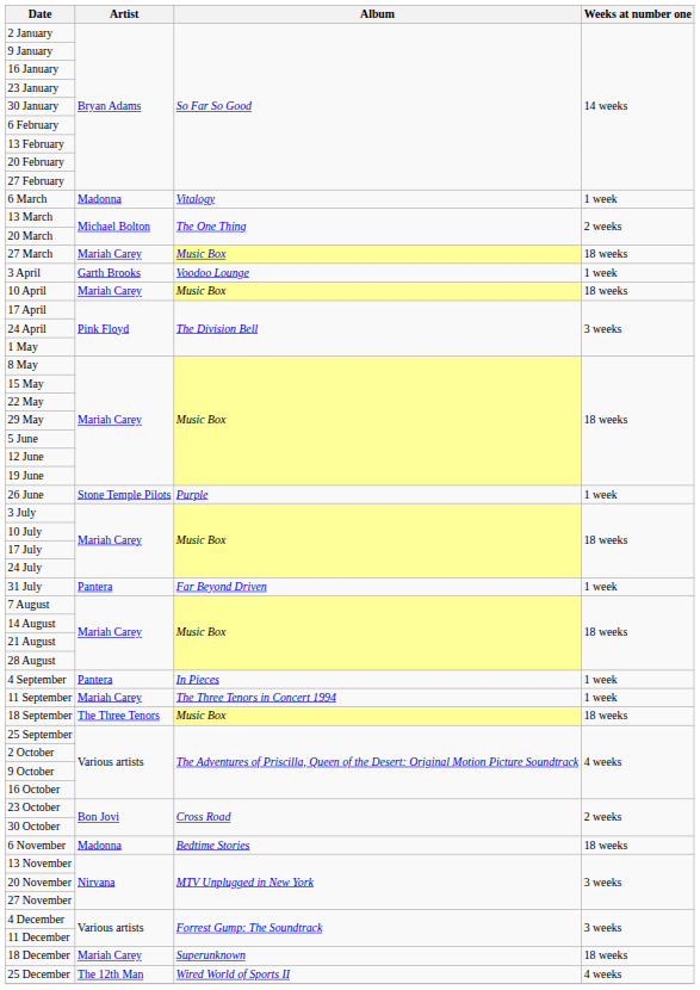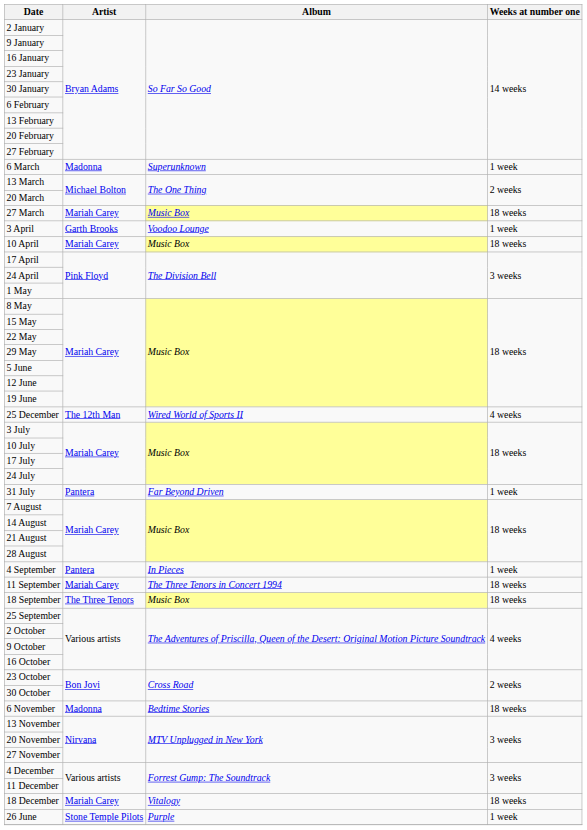6 March | Album: Vitalogy -> Superunknown
rows swapped: 26 June <-> 25 December
11 September | Weeks at number one: 1 week -> 18 weeks
18 December | Album: Superunknown -> Vitalogy
